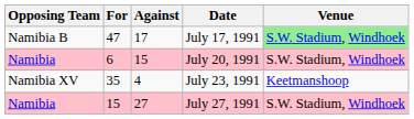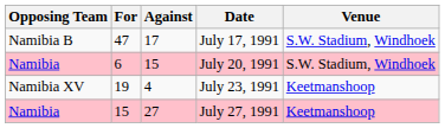July 17, 1991 | Venue: lightgreen background -> no background
July 23, 1991 | For: 35 -> 19
July 27, 1991 | Venue: S.W. Stadium, Windhoek -> Keetmanshoop
